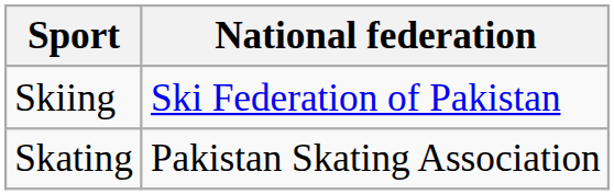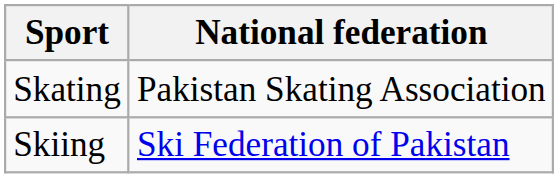rows swapped: Skating <-> Skiing
